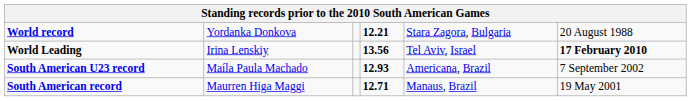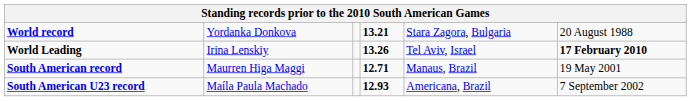World record | column 4: 12.21 -> 13.21
World Leading | column 4: 13.56 -> 13.26
rows swapped: South American record <-> South American U23 record
